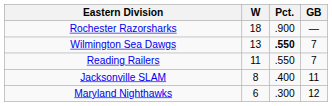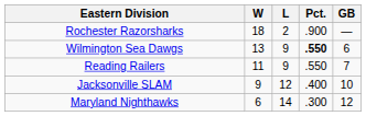+ column: L | 2 | 9 | 9 | 12 | 14
Wilmington Sea Dawgs | GB: 7 -> 6
Jacksonville SLAM | W: 8 -> 9
Jacksonville SLAM | GB: 11 -> 10
